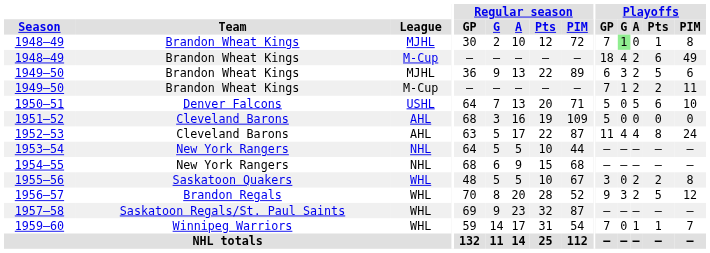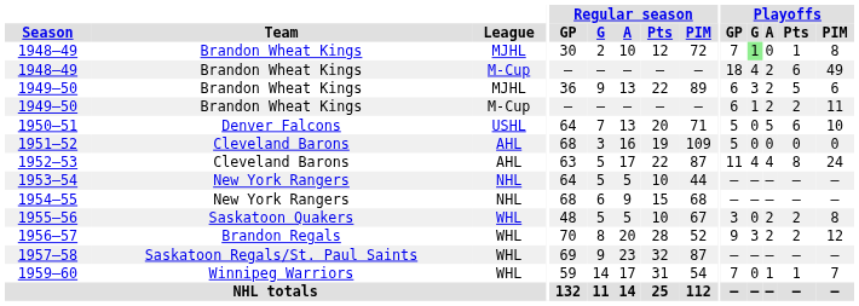1949–50 / M-Cup | Playoffs / GP: 7 -> 6
1956–57 | Playoffs / Pts: 5 -> 2
